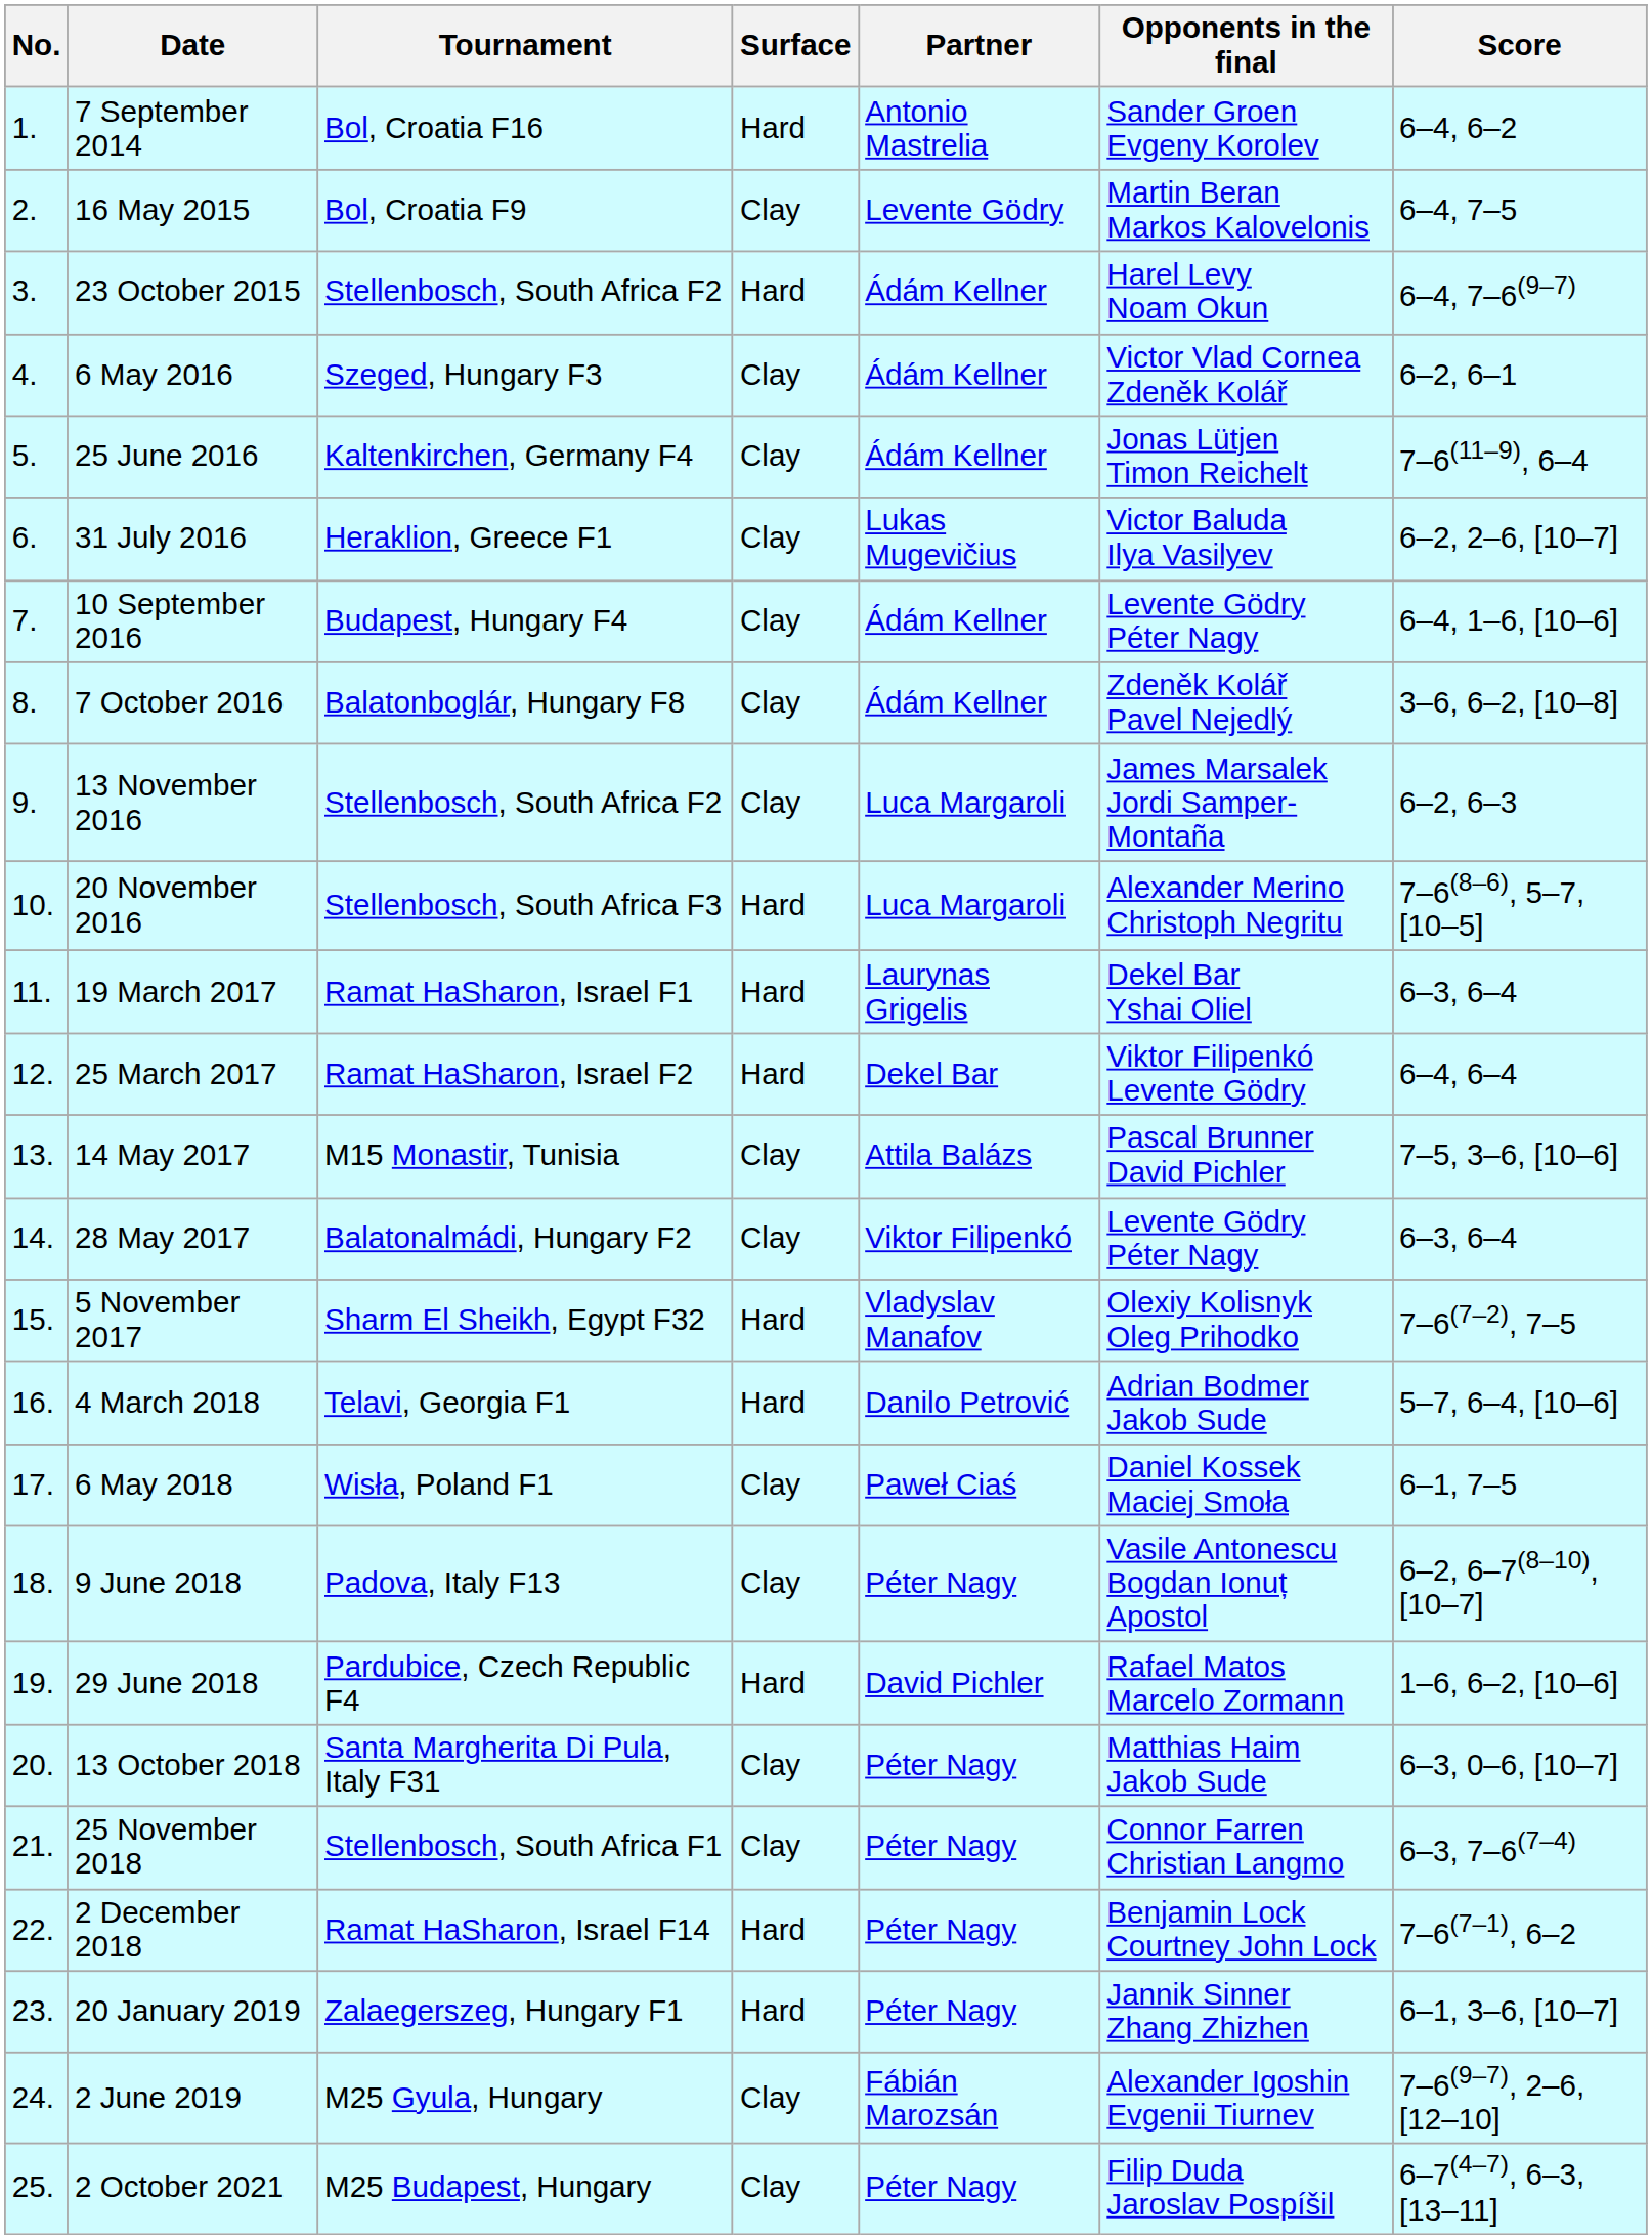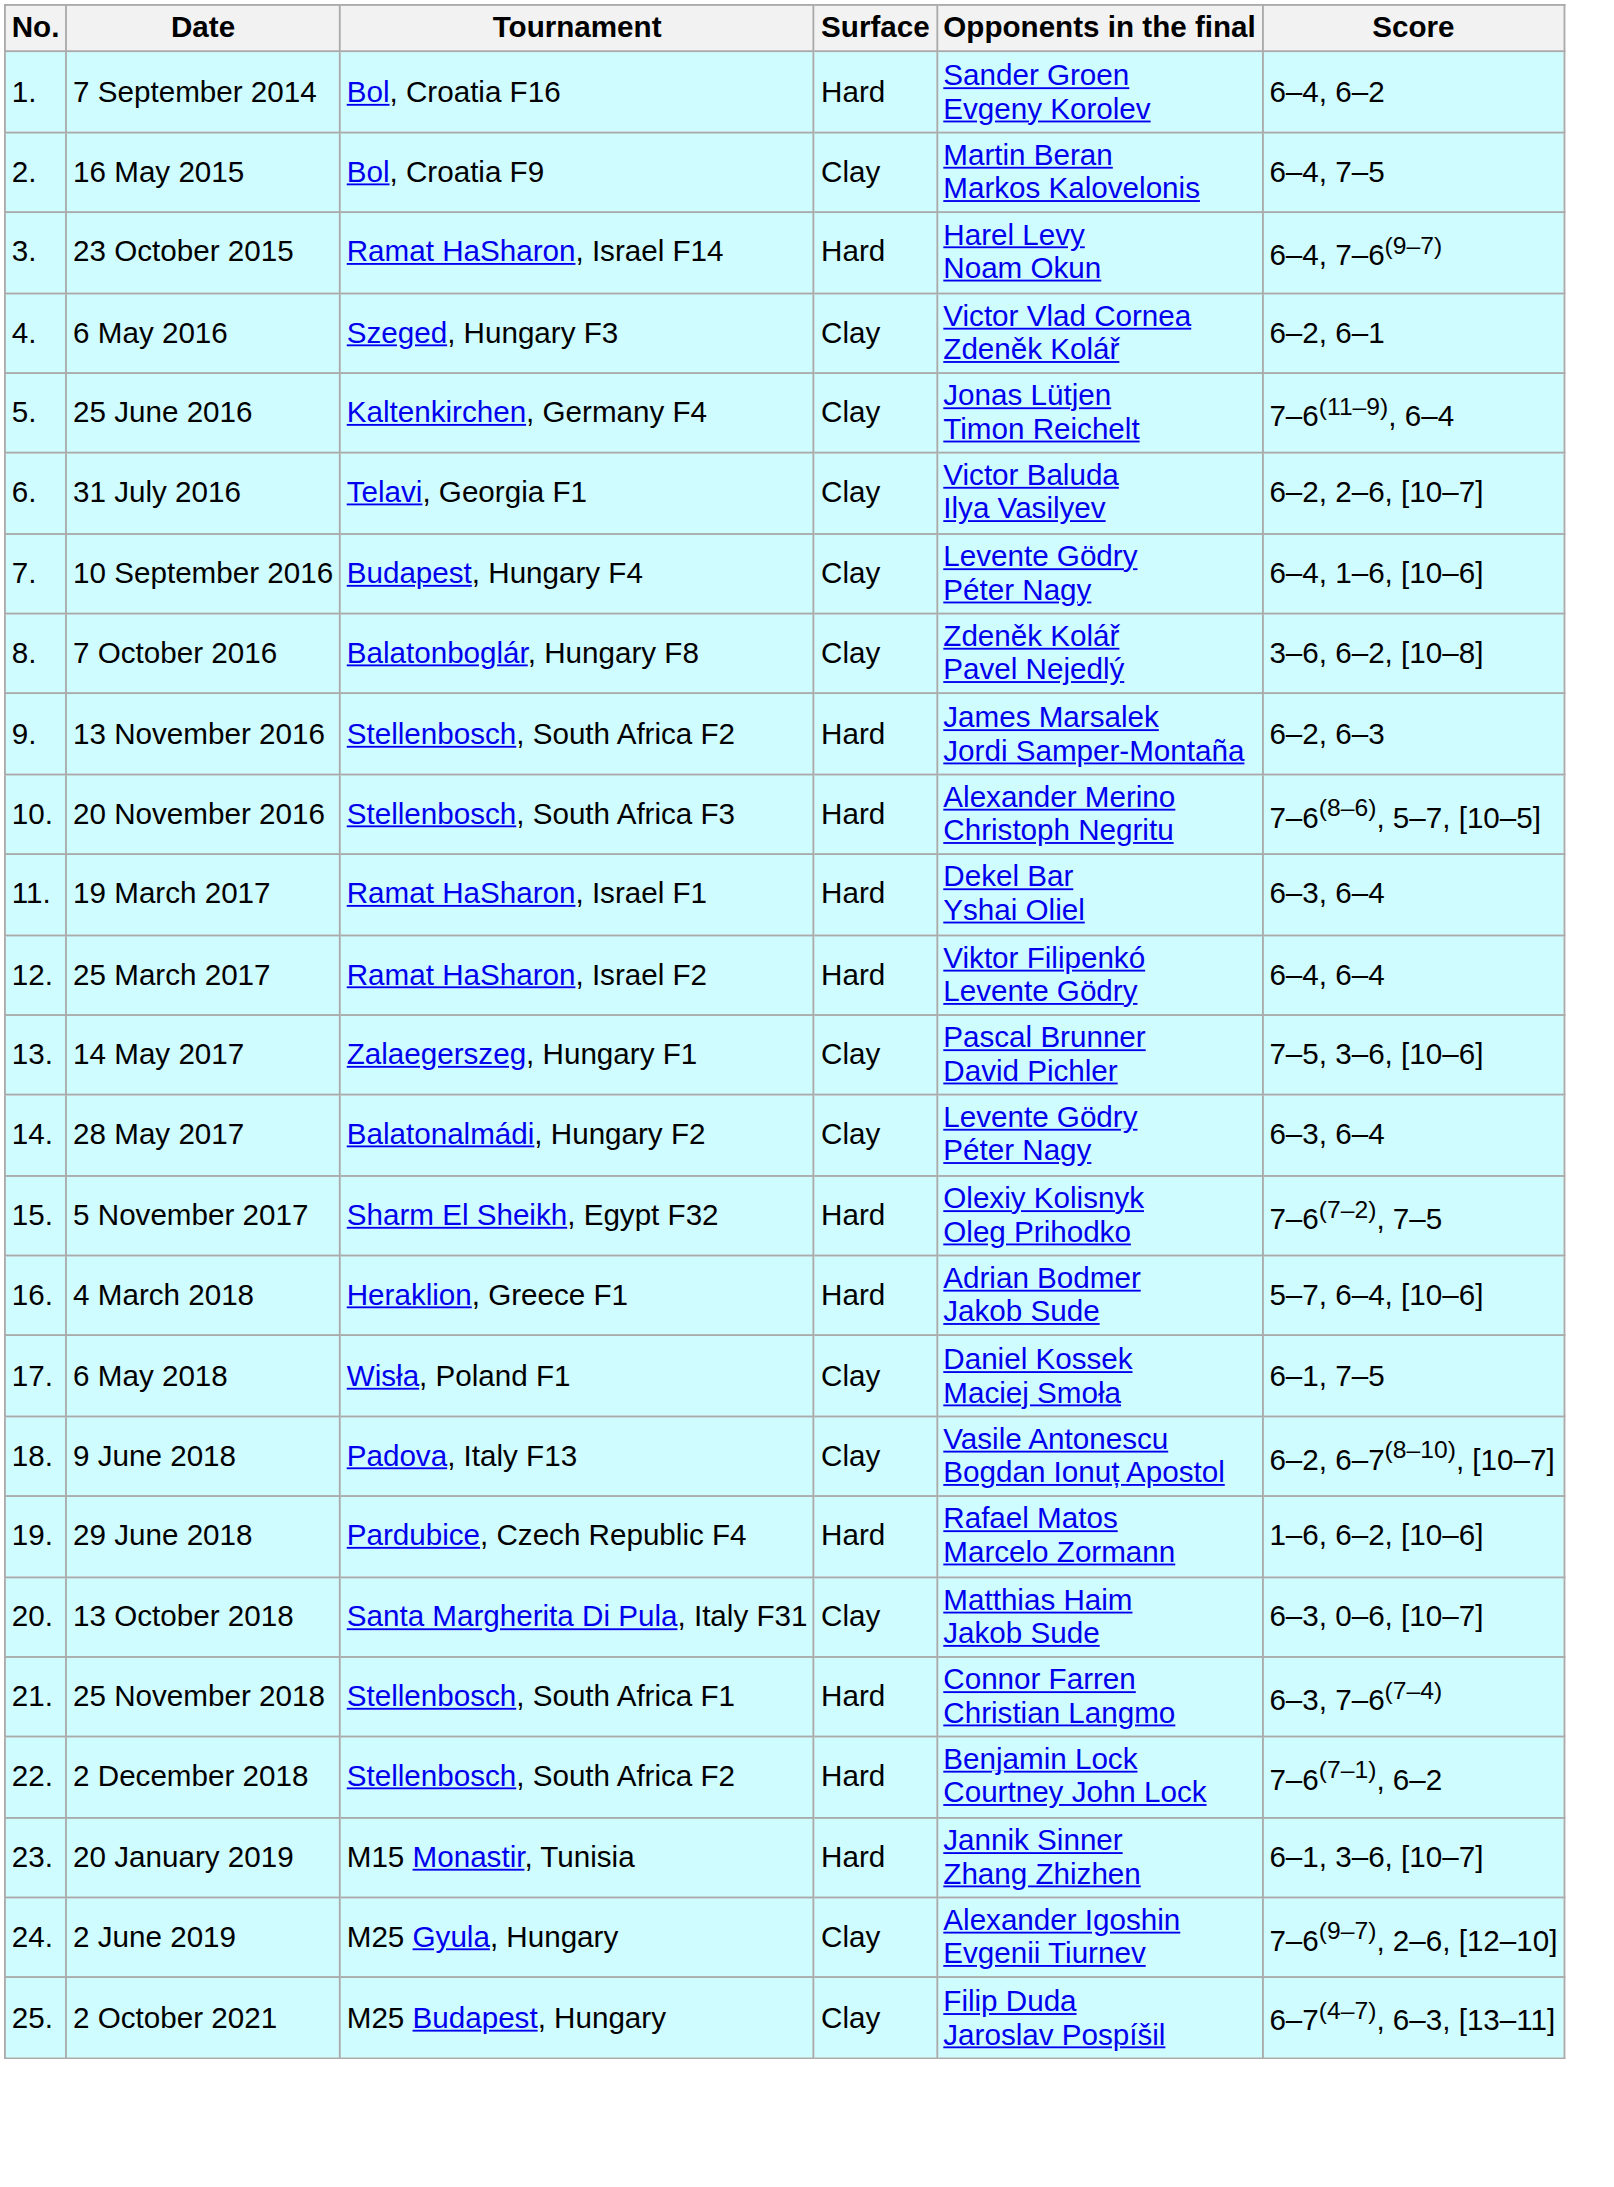- column: Partner | Antonio Mastrelia | Levente Gödry | Ádám Kellner | Ádám Kellner | Ádám Kellner | Lukas Mugevičius | Ádám Kellner | Ádám Kellner | Luca Margaroli | Luca Margaroli | Laurynas Grigelis | Dekel Bar | Attila Balázs | Viktor Filipenkó | Vladyslav Manafov | Danilo Petrović | Paweł Ciaś | Péter Nagy | David Pichler | Péter Nagy | Péter Nagy | Péter Nagy | Péter Nagy | Fábián Marozsán | Péter Nagy
23 October 2015 | Tournament: Stellenbosch, South Africa F2 -> Ramat HaSharon, Israel F14
31 July 2016 | Tournament: Heraklion, Greece F1 -> Telavi, Georgia F1
13 November 2016 | Surface: Clay -> Hard
14 May 2017 | Tournament: M15 Monastir, Tunisia -> Zalaegerszeg, Hungary F1
4 March 2018 | Tournament: Telavi, Georgia F1 -> Heraklion, Greece F1
25 November 2018 | Surface: Clay -> Hard
2 December 2018 | Tournament: Ramat HaSharon, Israel F14 -> Stellenbosch, South Africa F2
20 January 2019 | Tournament: Zalaegerszeg, Hungary F1 -> M15 Monastir, Tunisia
